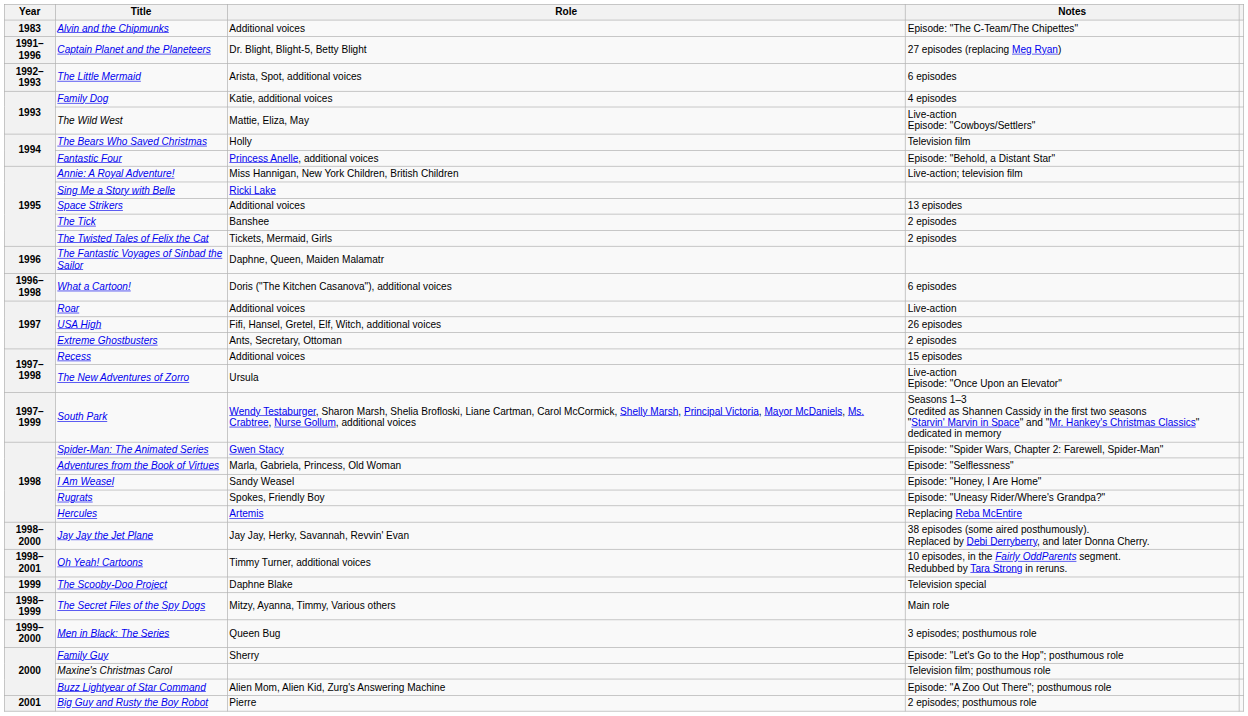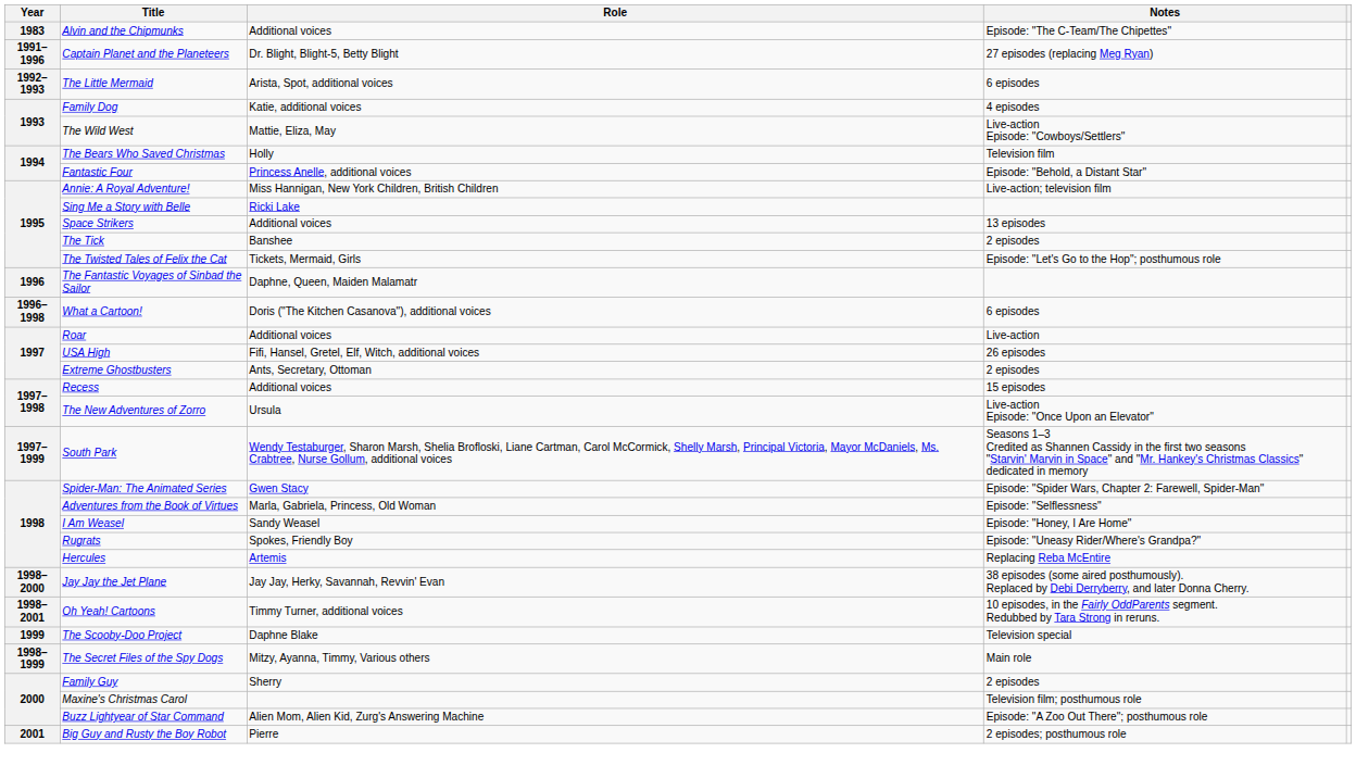The Twisted Tales of Felix the Cat | Notes: 2 episodes -> Episode: "Let's Go to the Hop"; posthumous role
- row: 1999–2000 | Men in Black: The Series | Queen Bug | 3 episodes; posthumous role
Family Guy | Notes: Episode: "Let's Go to the Hop"; posthumous role -> 2 episodes
